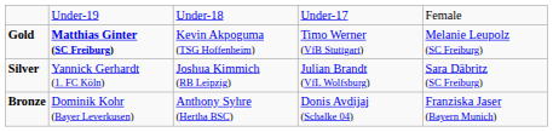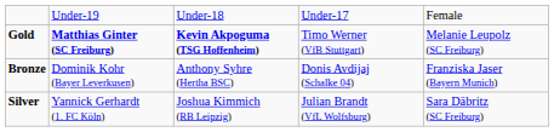Gold | column 3: normal -> bold
rows swapped: Silver <-> Bronze
